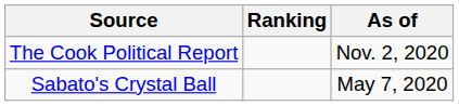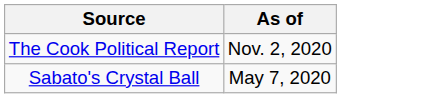- column: Ranking
